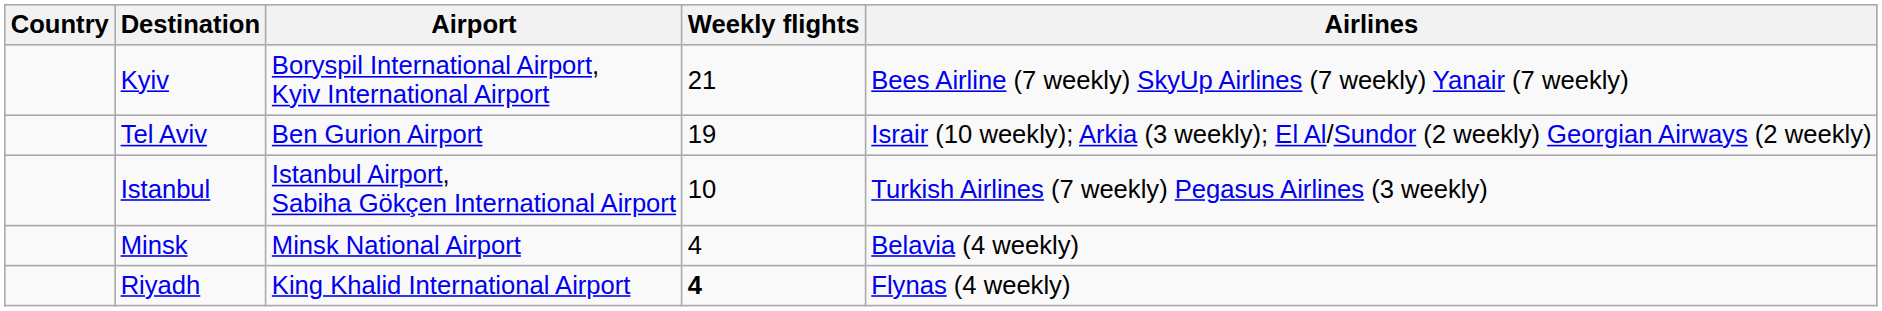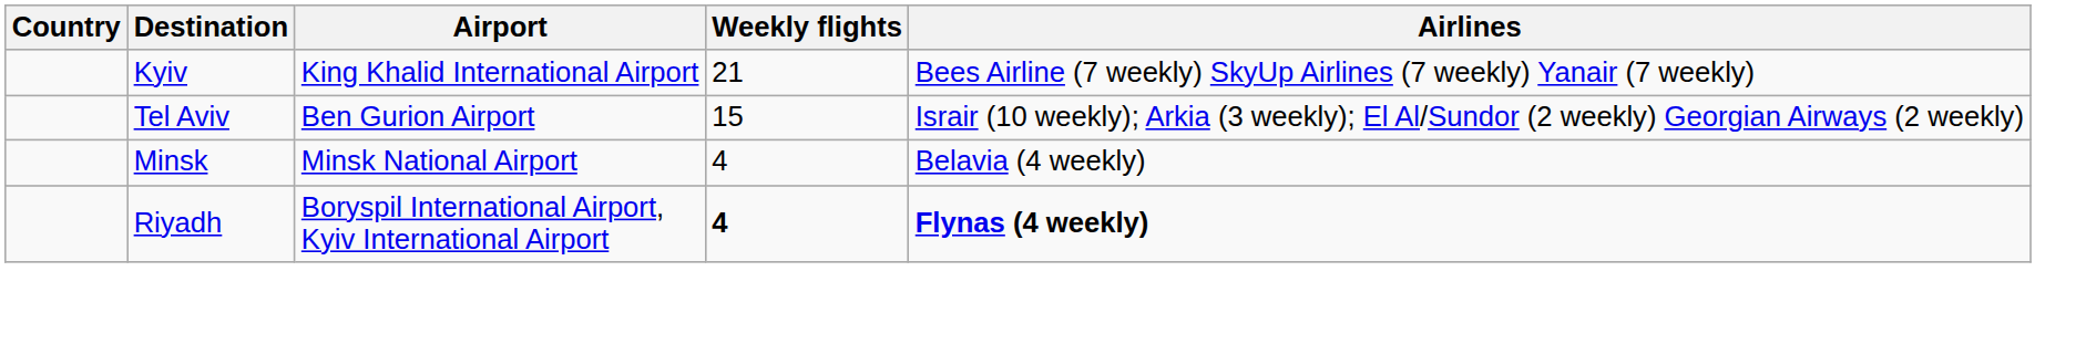Kyiv | Airport: Boryspil International Airport, Kyiv International Airport -> King Khalid International Airport
Tel Aviv | Weekly flights: 19 -> 15
- row: Istanbul | Istanbul Airport, Sabiha Gökçen International Airport | 10 | Turkish Airlines (7 weekly) Pegasus Airlines (3 weekly)
Riyadh | Airport: King Khalid International Airport -> Boryspil International Airport, Kyiv International Airport
Riyadh | Airlines: normal -> bold
